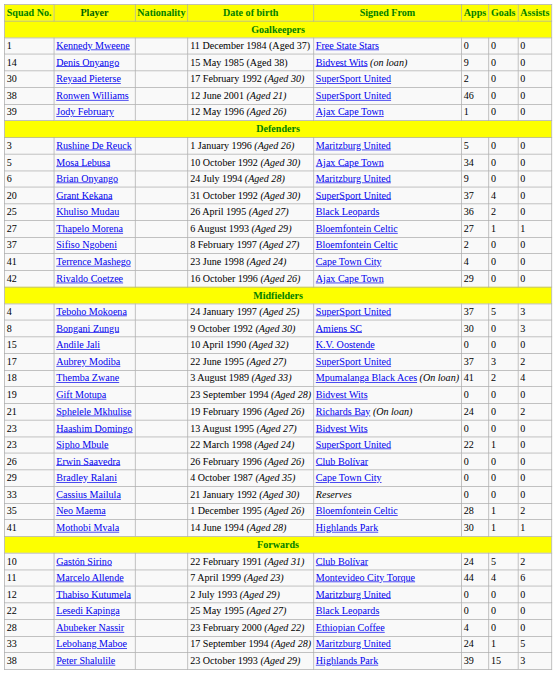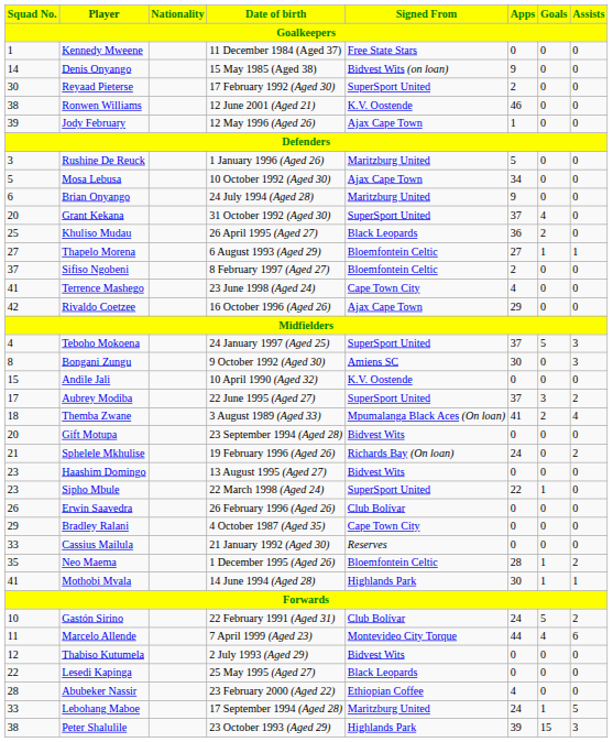Ronwen Williams | Signed From: SuperSport United -> K.V. Oostende
Gift Motupa | Squad No.: 19 -> 20
Thabiso Kutumela | Signed From: Maritzburg United -> Bidvest Wits
